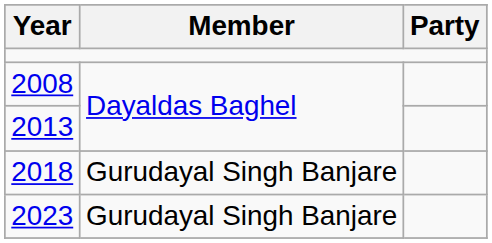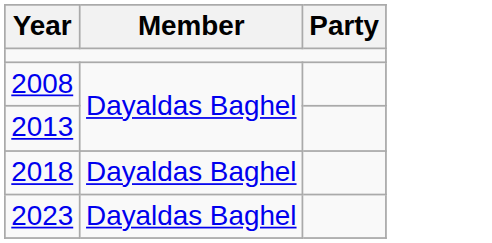2018 | Member: Gurudayal Singh Banjare -> Dayaldas Baghel
2023 | Member: Gurudayal Singh Banjare -> Dayaldas Baghel
